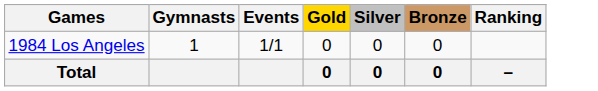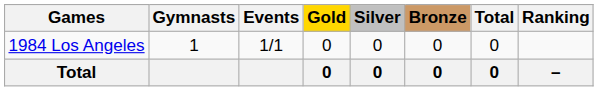+ column: Total | 0 | 0
